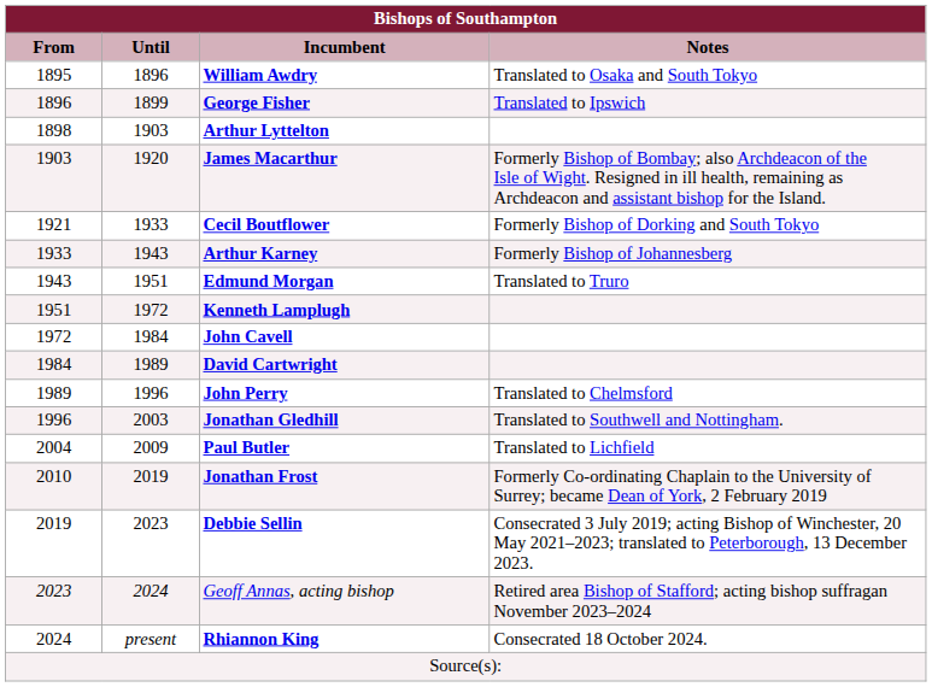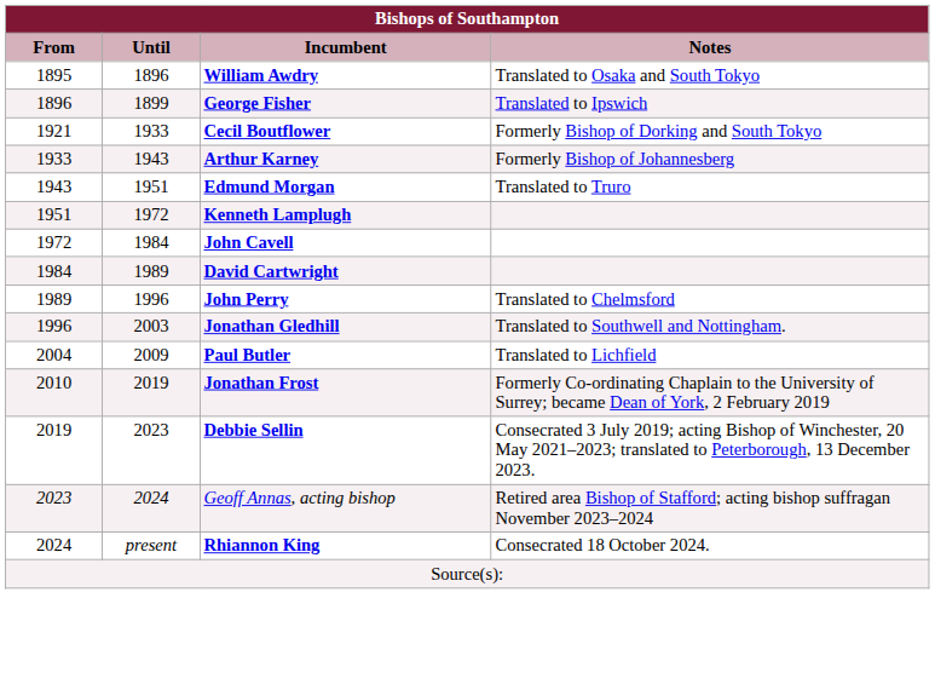- row: 1898 | 1903 | Arthur Lyttelton
- row: 1903 | 1920 | James Macarthur | Formerly Bishop of Bombay; also Archdeacon of the Isle of Wight. Resigned in ill health, remaining as Archdeacon and assistant bishop for the Island.
